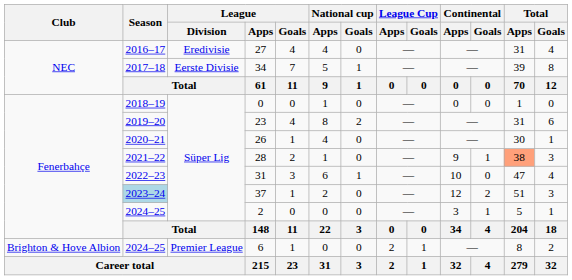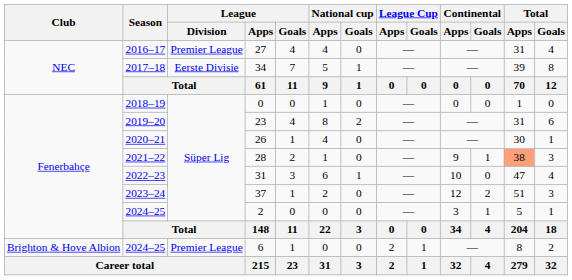27 | League / Division: Eredivisie -> Premier League
37 | Season: lightblue background -> no background
